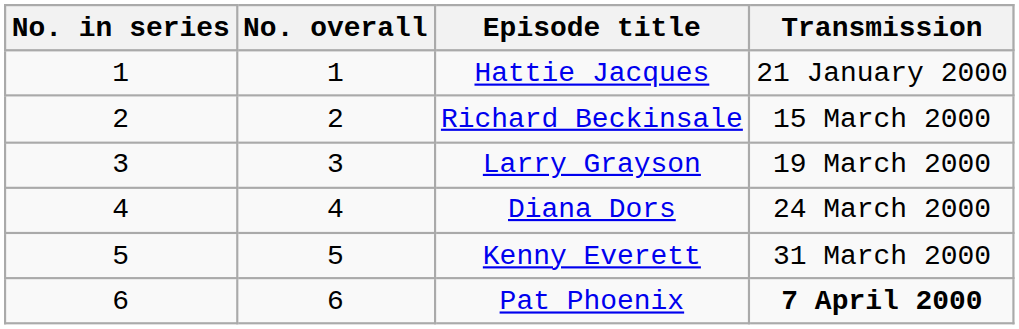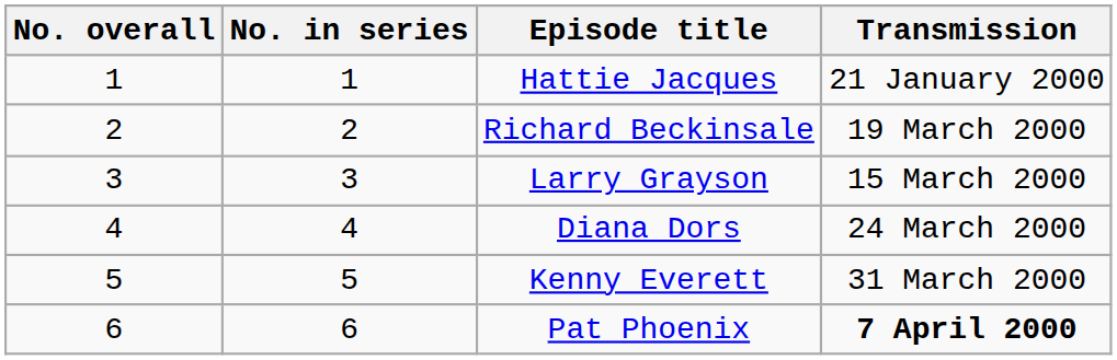columns swapped: No. overall <-> No. in series
Richard Beckinsale | Transmission: 15 March 2000 -> 19 March 2000
Larry Grayson | Transmission: 19 March 2000 -> 15 March 2000
